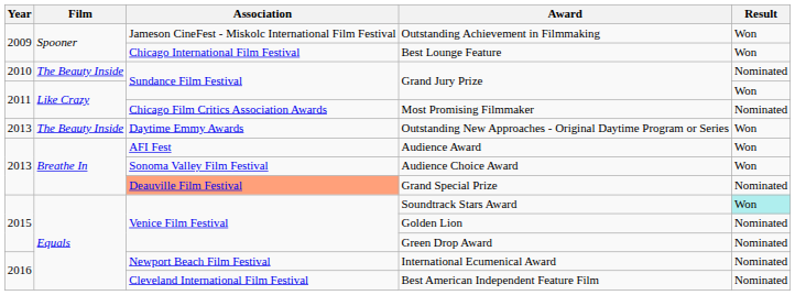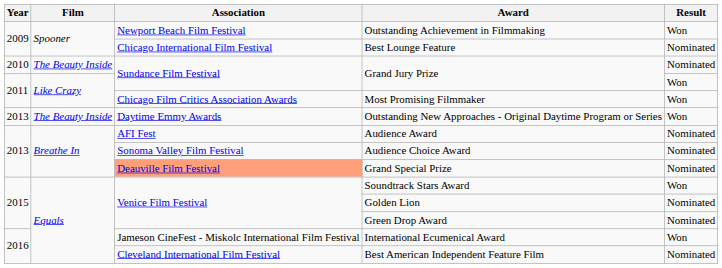Outstanding Achievement in Filmmaking | Association: Jameson CineFest - Miskolc International Film Festival -> Newport Beach Film Festival
Best Lounge Feature | Result: Won -> Nominated
Most Promising Filmmaker | Result: Nominated -> Won
Audience Award | Result: Won -> Nominated
Audience Choice Award | Result: Won -> Nominated
Soundtrack Stars Award | Result: paleturquoise background -> no background
International Ecumenical Award | Association: Newport Beach Film Festival -> Jameson CineFest - Miskolc International Film Festival
International Ecumenical Award | Result: Nominated -> Won
